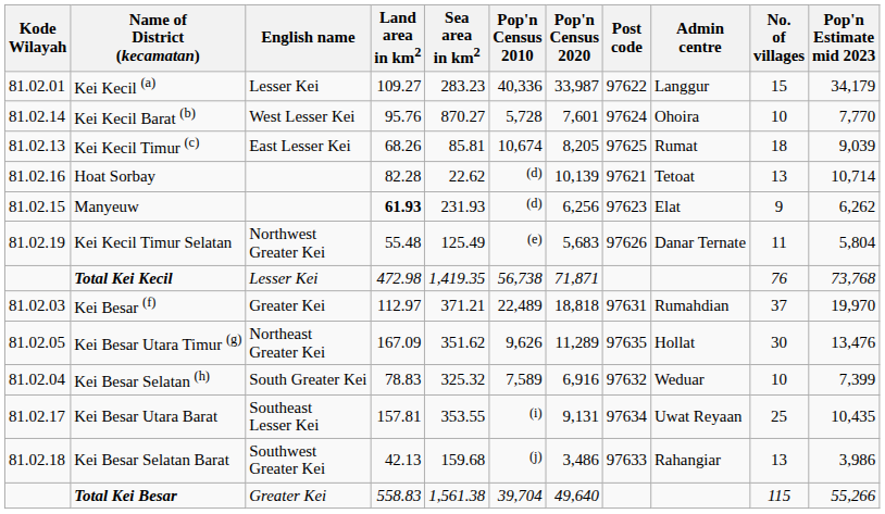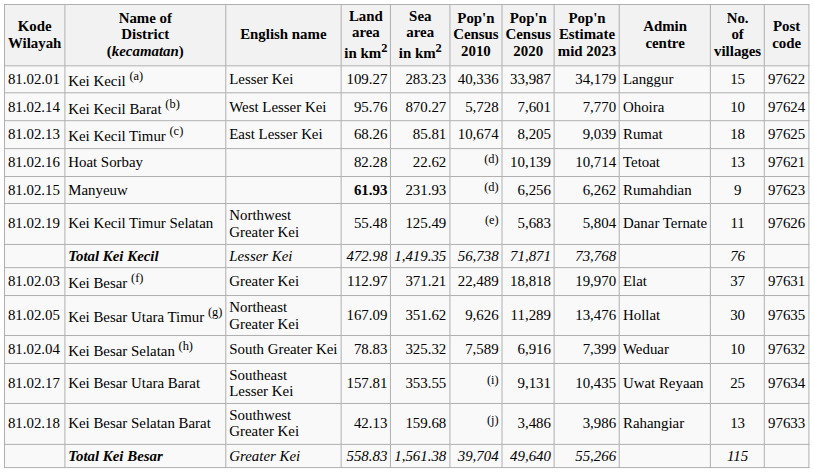columns swapped: Pop'n Estimate mid 2023 <-> Post code
Manyeuw | Admin centre: Elat -> Rumahdian
Kei Besar (f) | Admin centre: Rumahdian -> Elat
